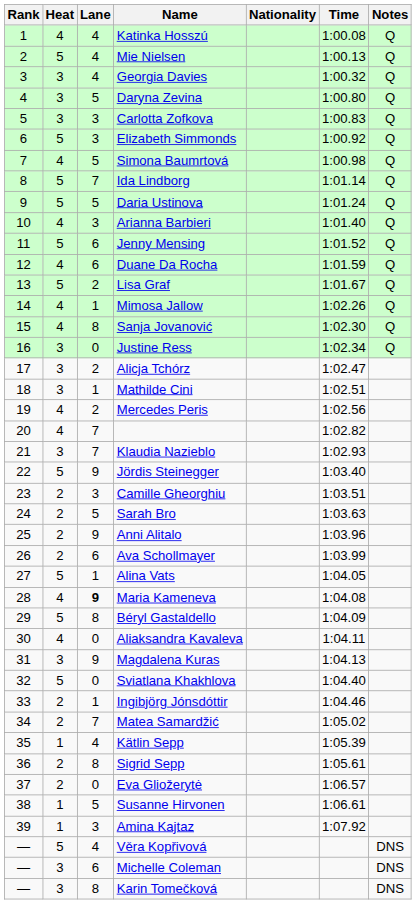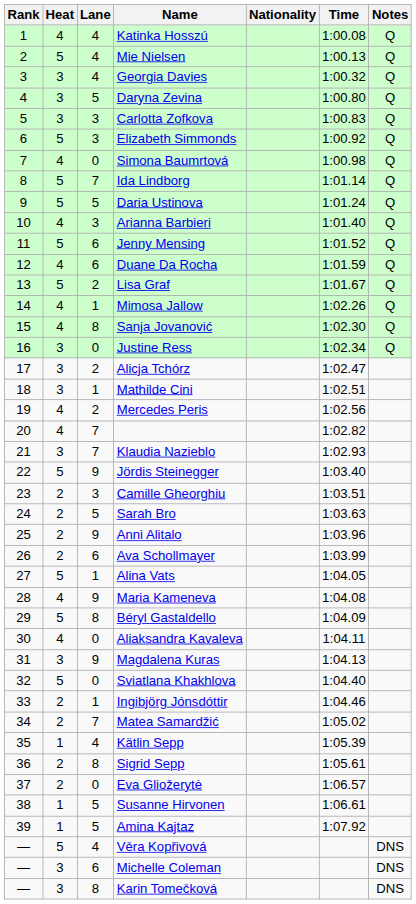Simona Baumrtová | Lane: 5 -> 0
Maria Kameneva | Lane: bold -> normal
Amina Kajtaz | Lane: 3 -> 5
